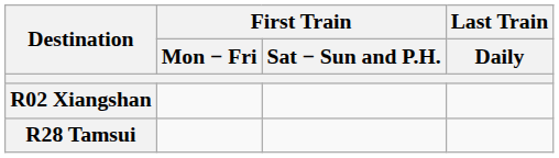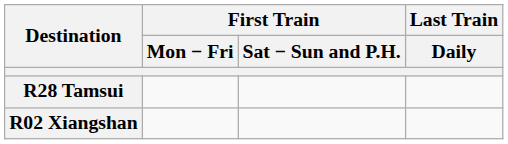rows swapped: R28 Tamsui <-> R02 Xiangshan
